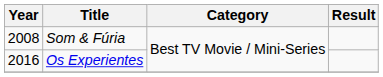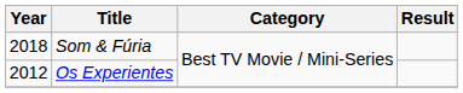Som & Fúria | Year: 2008 -> 2018
Os Experientes | Year: 2016 -> 2012
